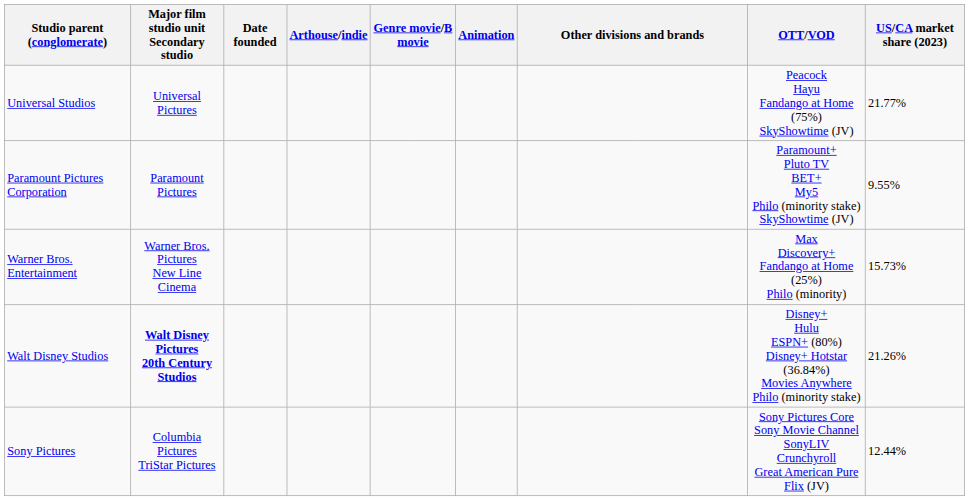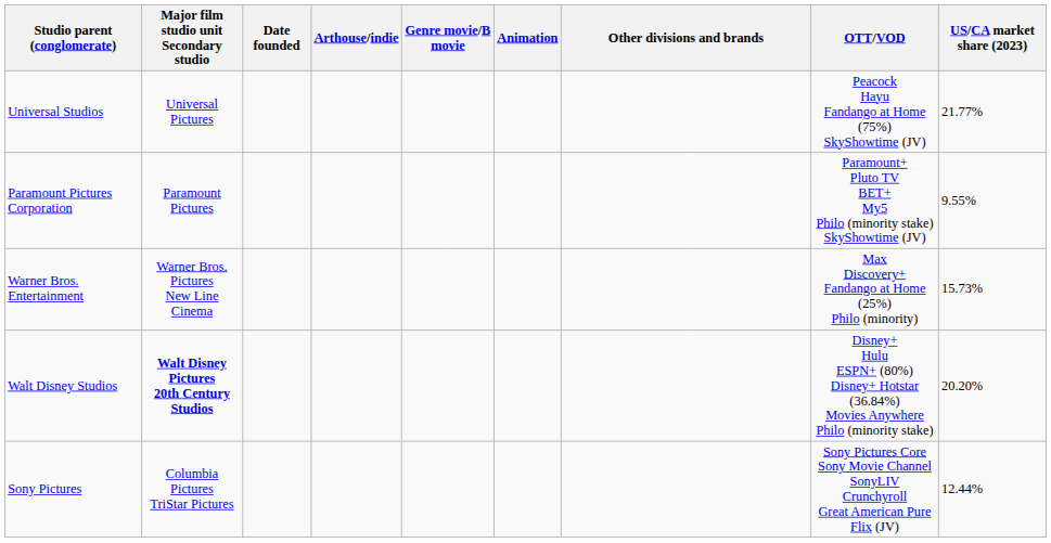Walt Disney Studios | US/CA market share (2023): 21.26% -> 20.20%
